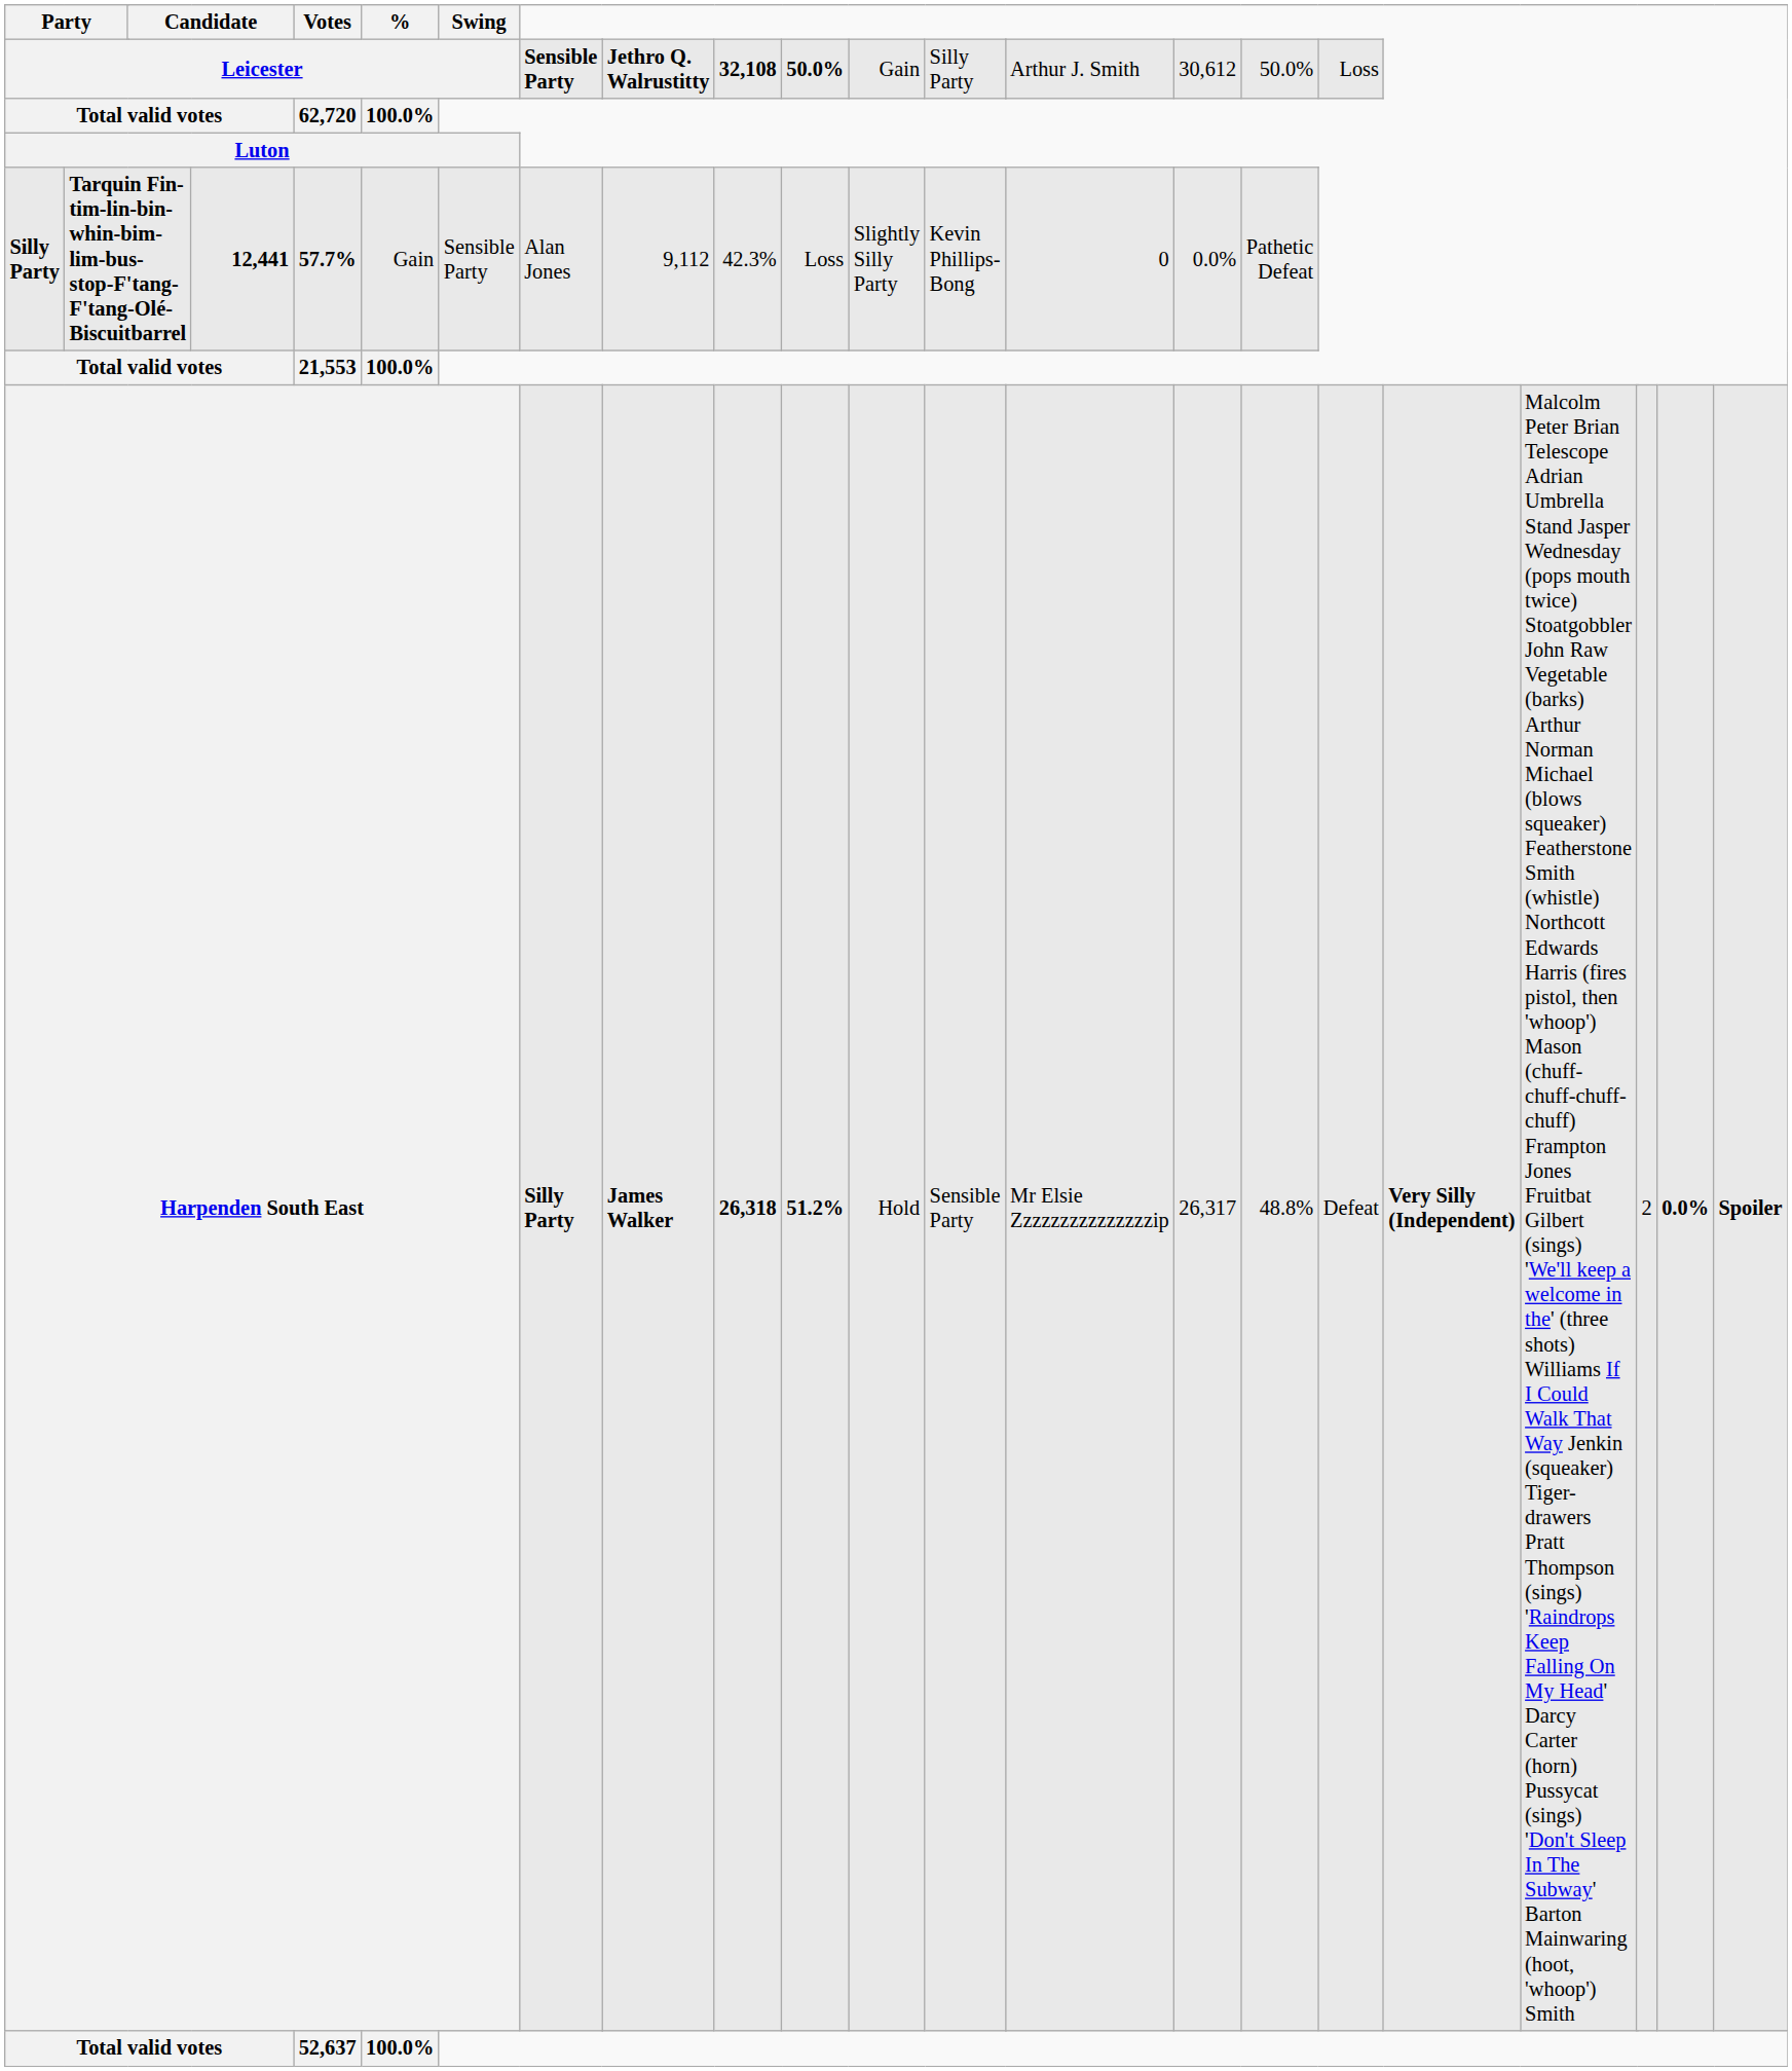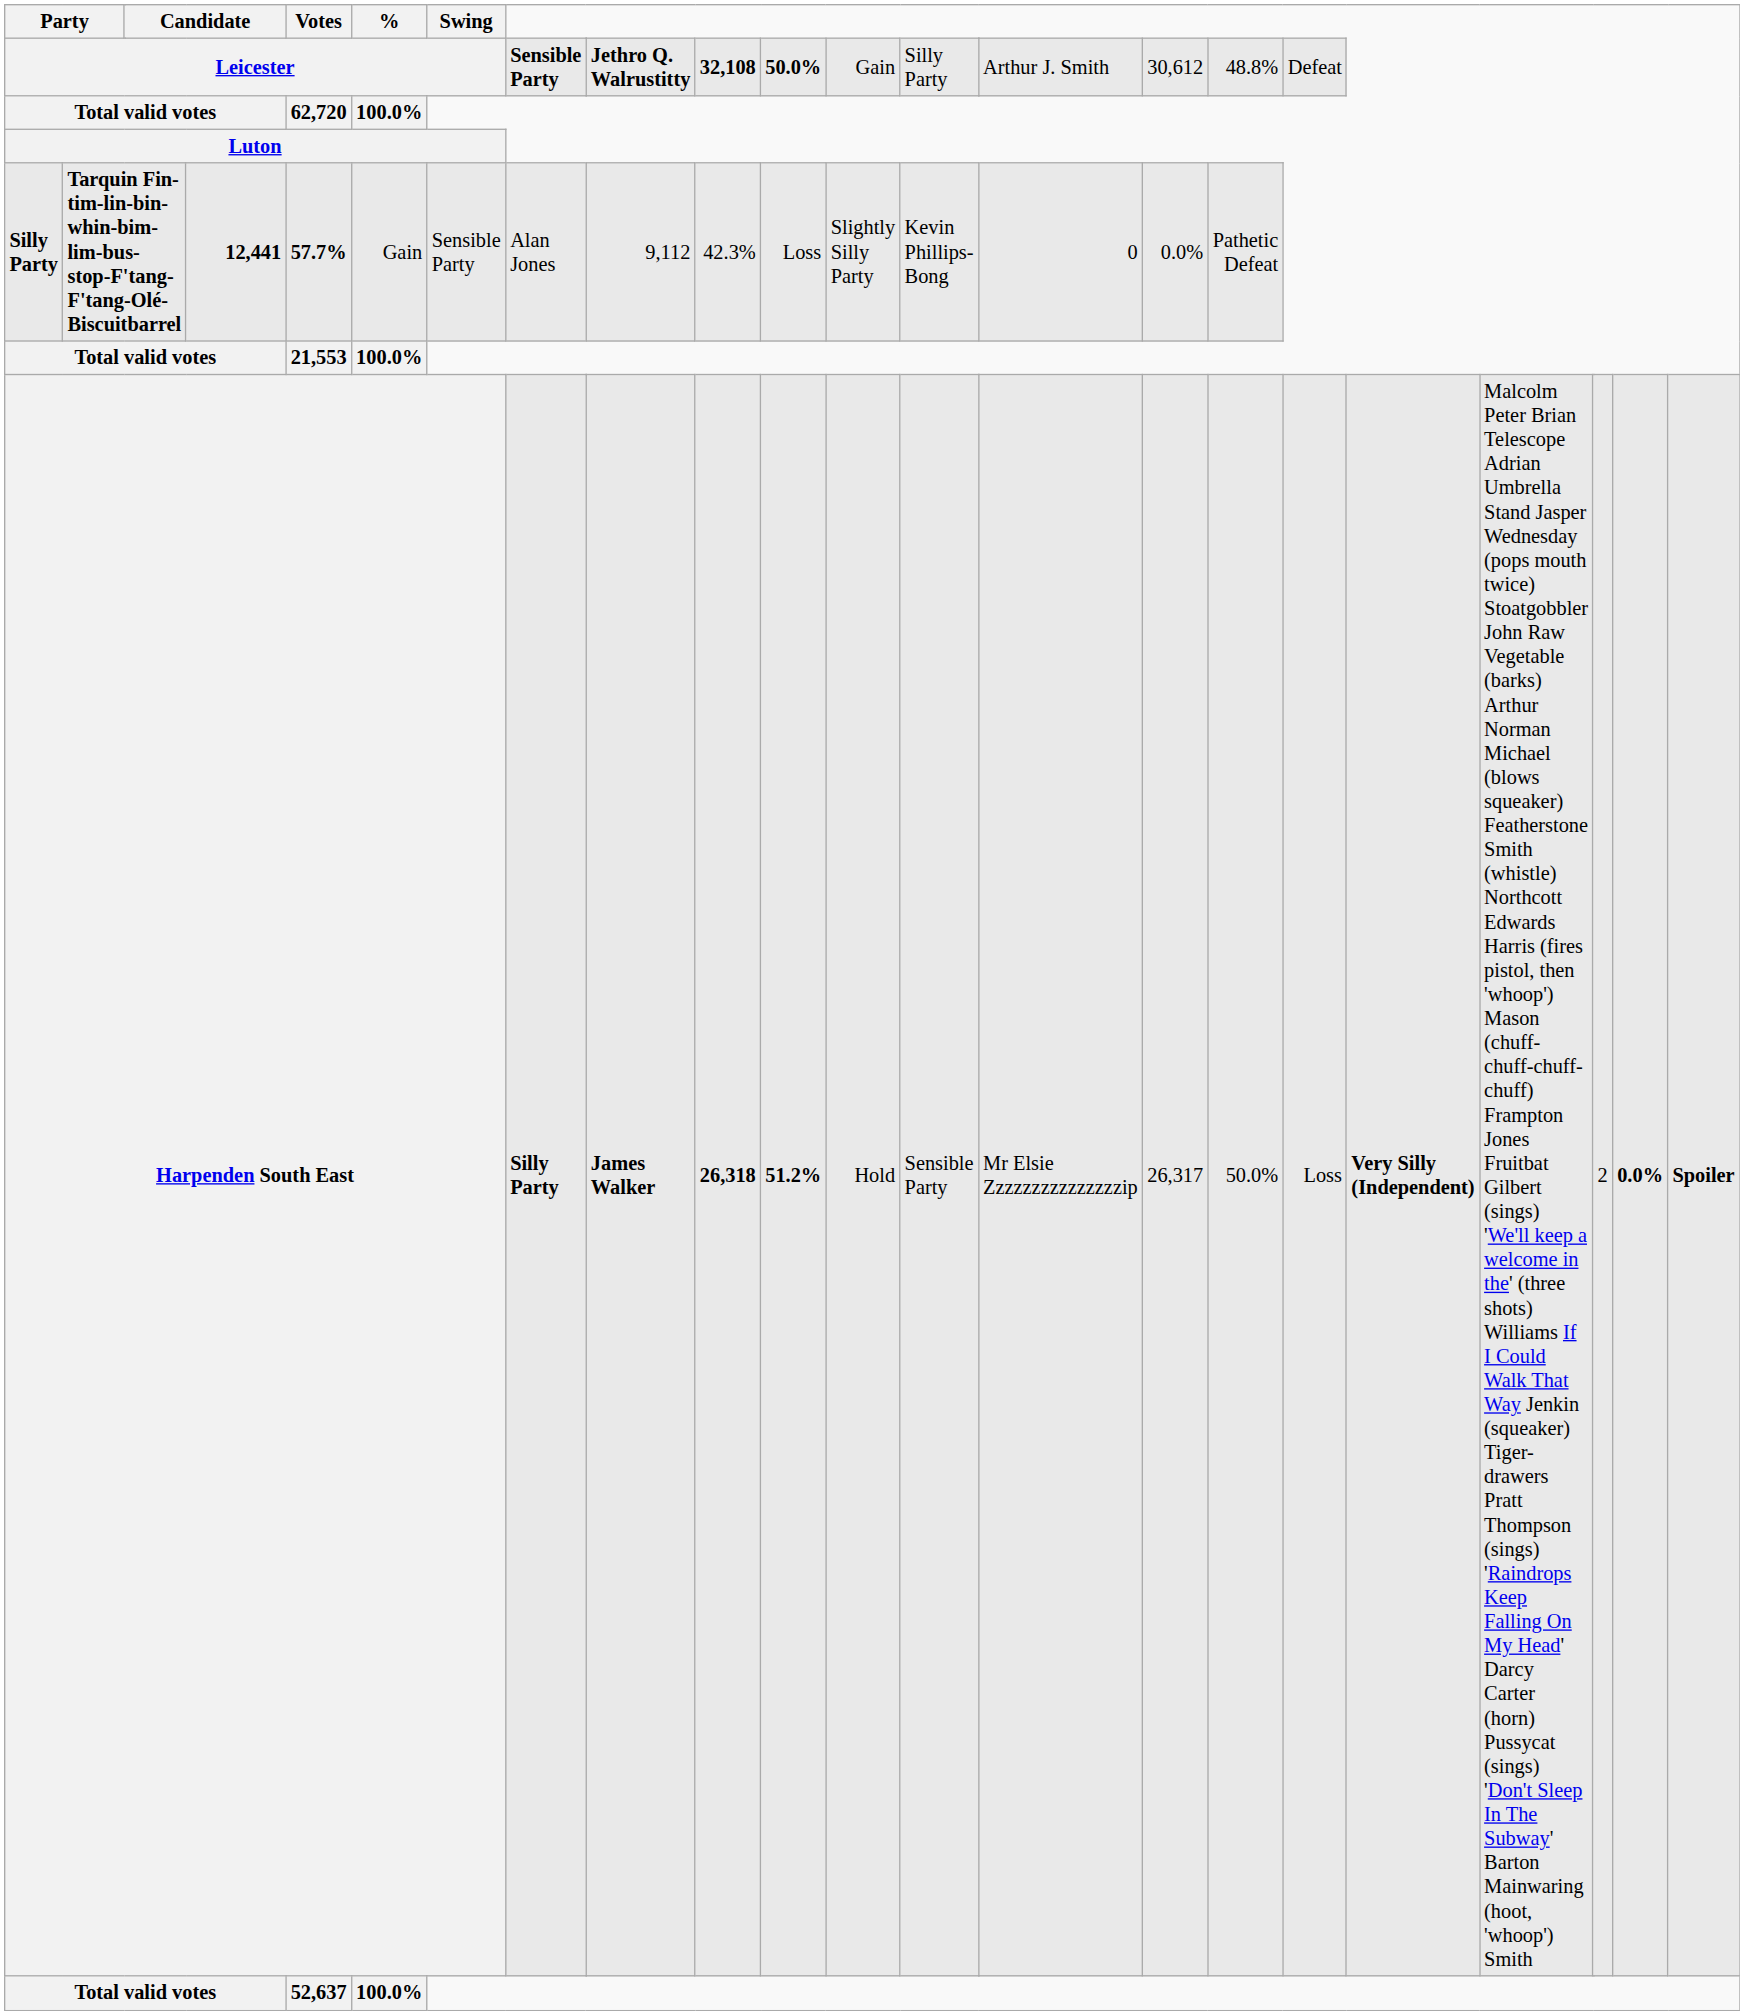Leicester | column 21: 50.0% -> 48.8%
Leicester | column 22: Loss -> Defeat
Harpenden South East | column 21: 48.8% -> 50.0%
Harpenden South East | column 22: Defeat -> Loss
